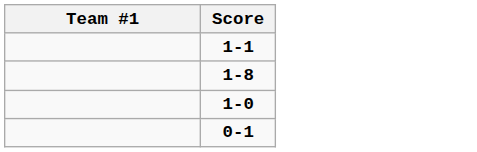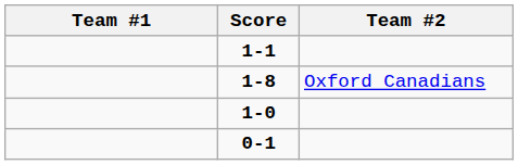+ column: Team #2 | Oxford Canadians
